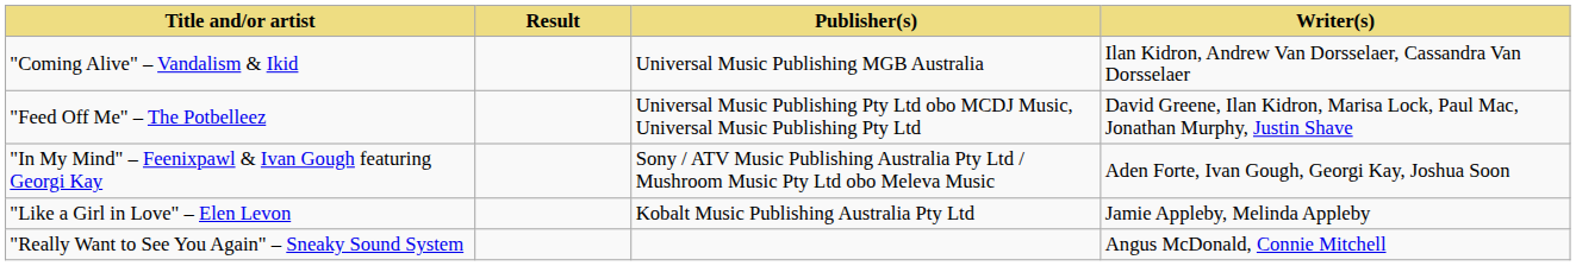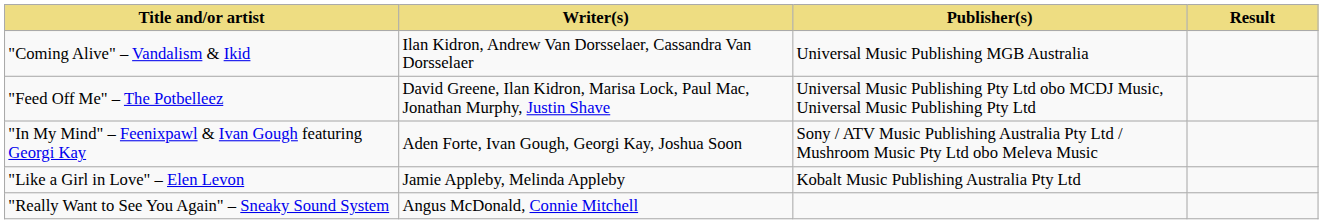columns swapped: Writer(s) <-> Result
